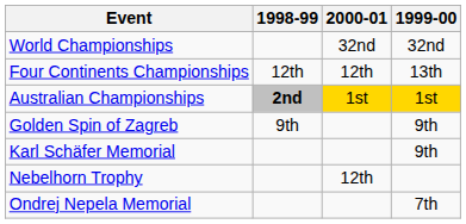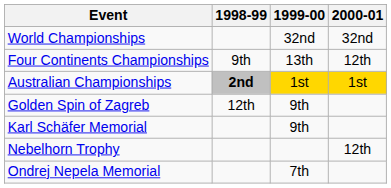columns swapped: 1999-00 <-> 2000-01
Four Continents Championships | 1998-99: 12th -> 9th
Golden Spin of Zagreb | 1998-99: 9th -> 12th
